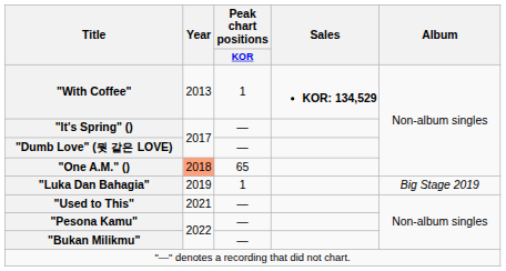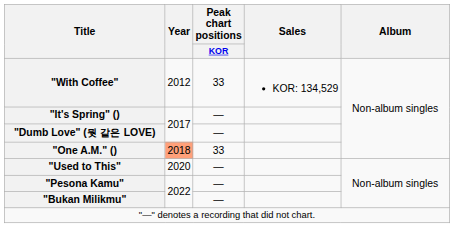"With Coffee" | Year: 2013 -> 2012
"With Coffee" | Peak chart positions / KOR: 1 -> 33
"With Coffee" | Sales: bold -> normal
"One A.M." () | Peak chart positions / KOR: 65 -> 33
- row: "Luka Dan Bahagia" | 2019 | 1 | Big Stage 2019
"Used to This" | Year: 2021 -> 2020
